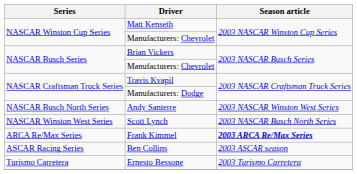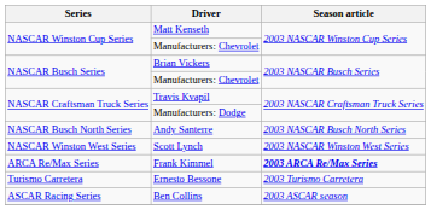Andy Santerre | Season article: 2003 NASCAR Winston West Series -> 2003 NASCAR Busch North Series
Scott Lynch | Season article: 2003 NASCAR Busch North Series -> 2003 NASCAR Winston West Series
rows swapped: Ben Collins <-> Ernesto Bessone
